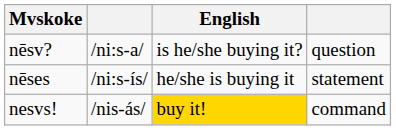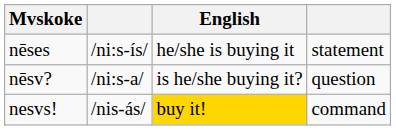rows swapped: nēses <-> nēsv?
